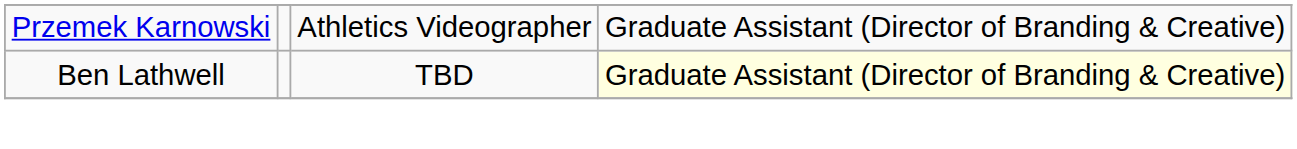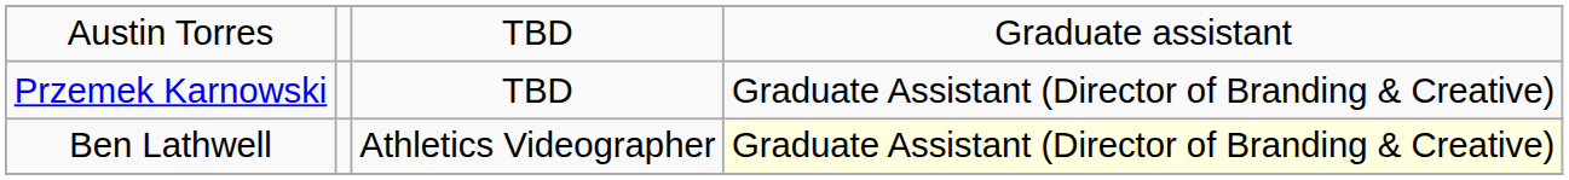+ row: Austin Torres | TBD | Graduate assistant
Przemek Karnowski | column 3: Athletics Videographer -> TBD
Ben Lathwell | column 3: TBD -> Athletics Videographer
